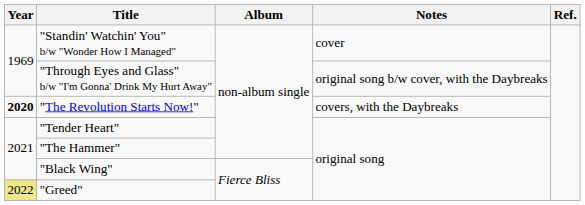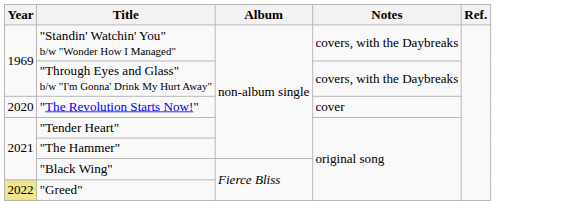"Standin' Watchin' You" b/w "Wonder How I Managed" | Notes: cover -> covers, with the Daybreaks
"Through Eyes and Glass" b/w "I'm Gonna' Drink My Hurt Away" | Notes: original song b/w cover, with the Daybreaks -> covers, with the Daybreaks
"The Revolution Starts Now!" | Year: bold -> normal
"The Revolution Starts Now!" | Notes: covers, with the Daybreaks -> cover
